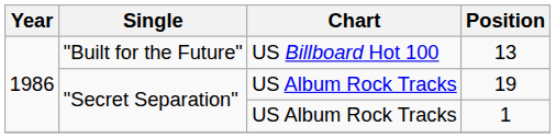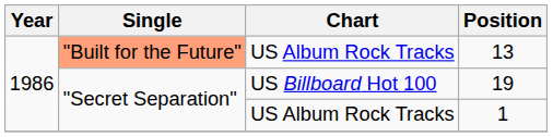13 | Single: no background -> lightsalmon background
13 | Chart: US Billboard Hot 100 -> US Album Rock Tracks
19 | Chart: US Album Rock Tracks -> US Billboard Hot 100
